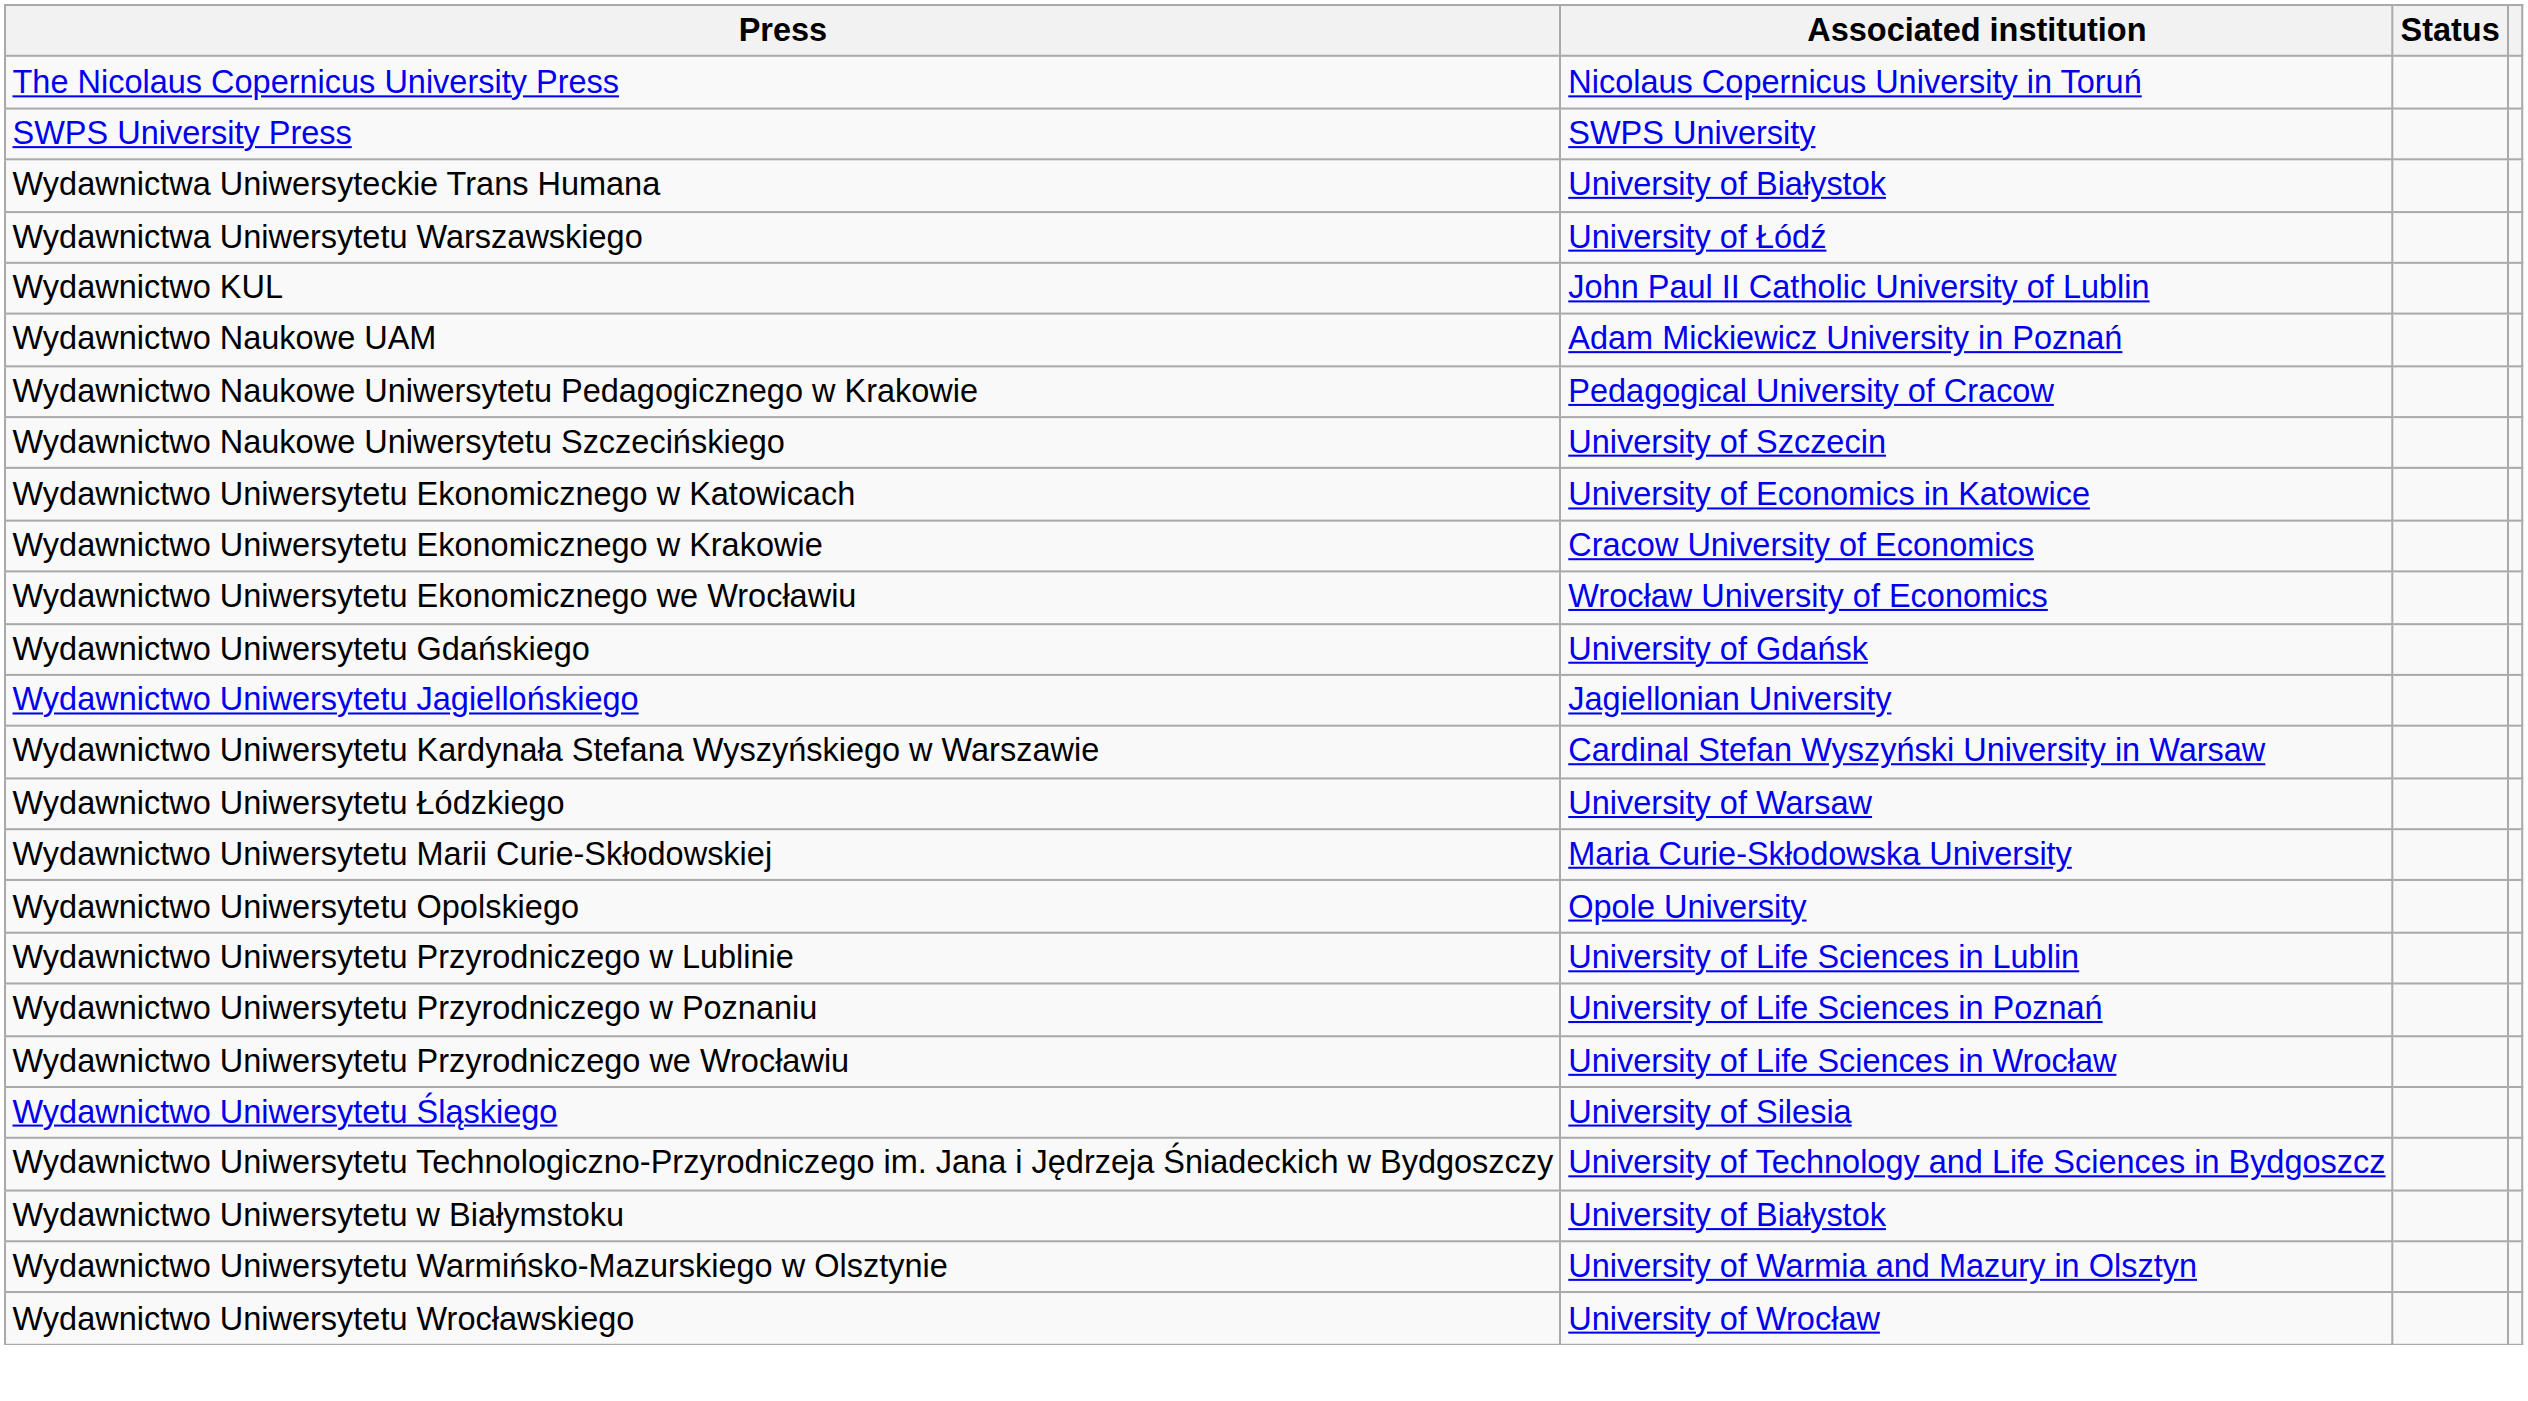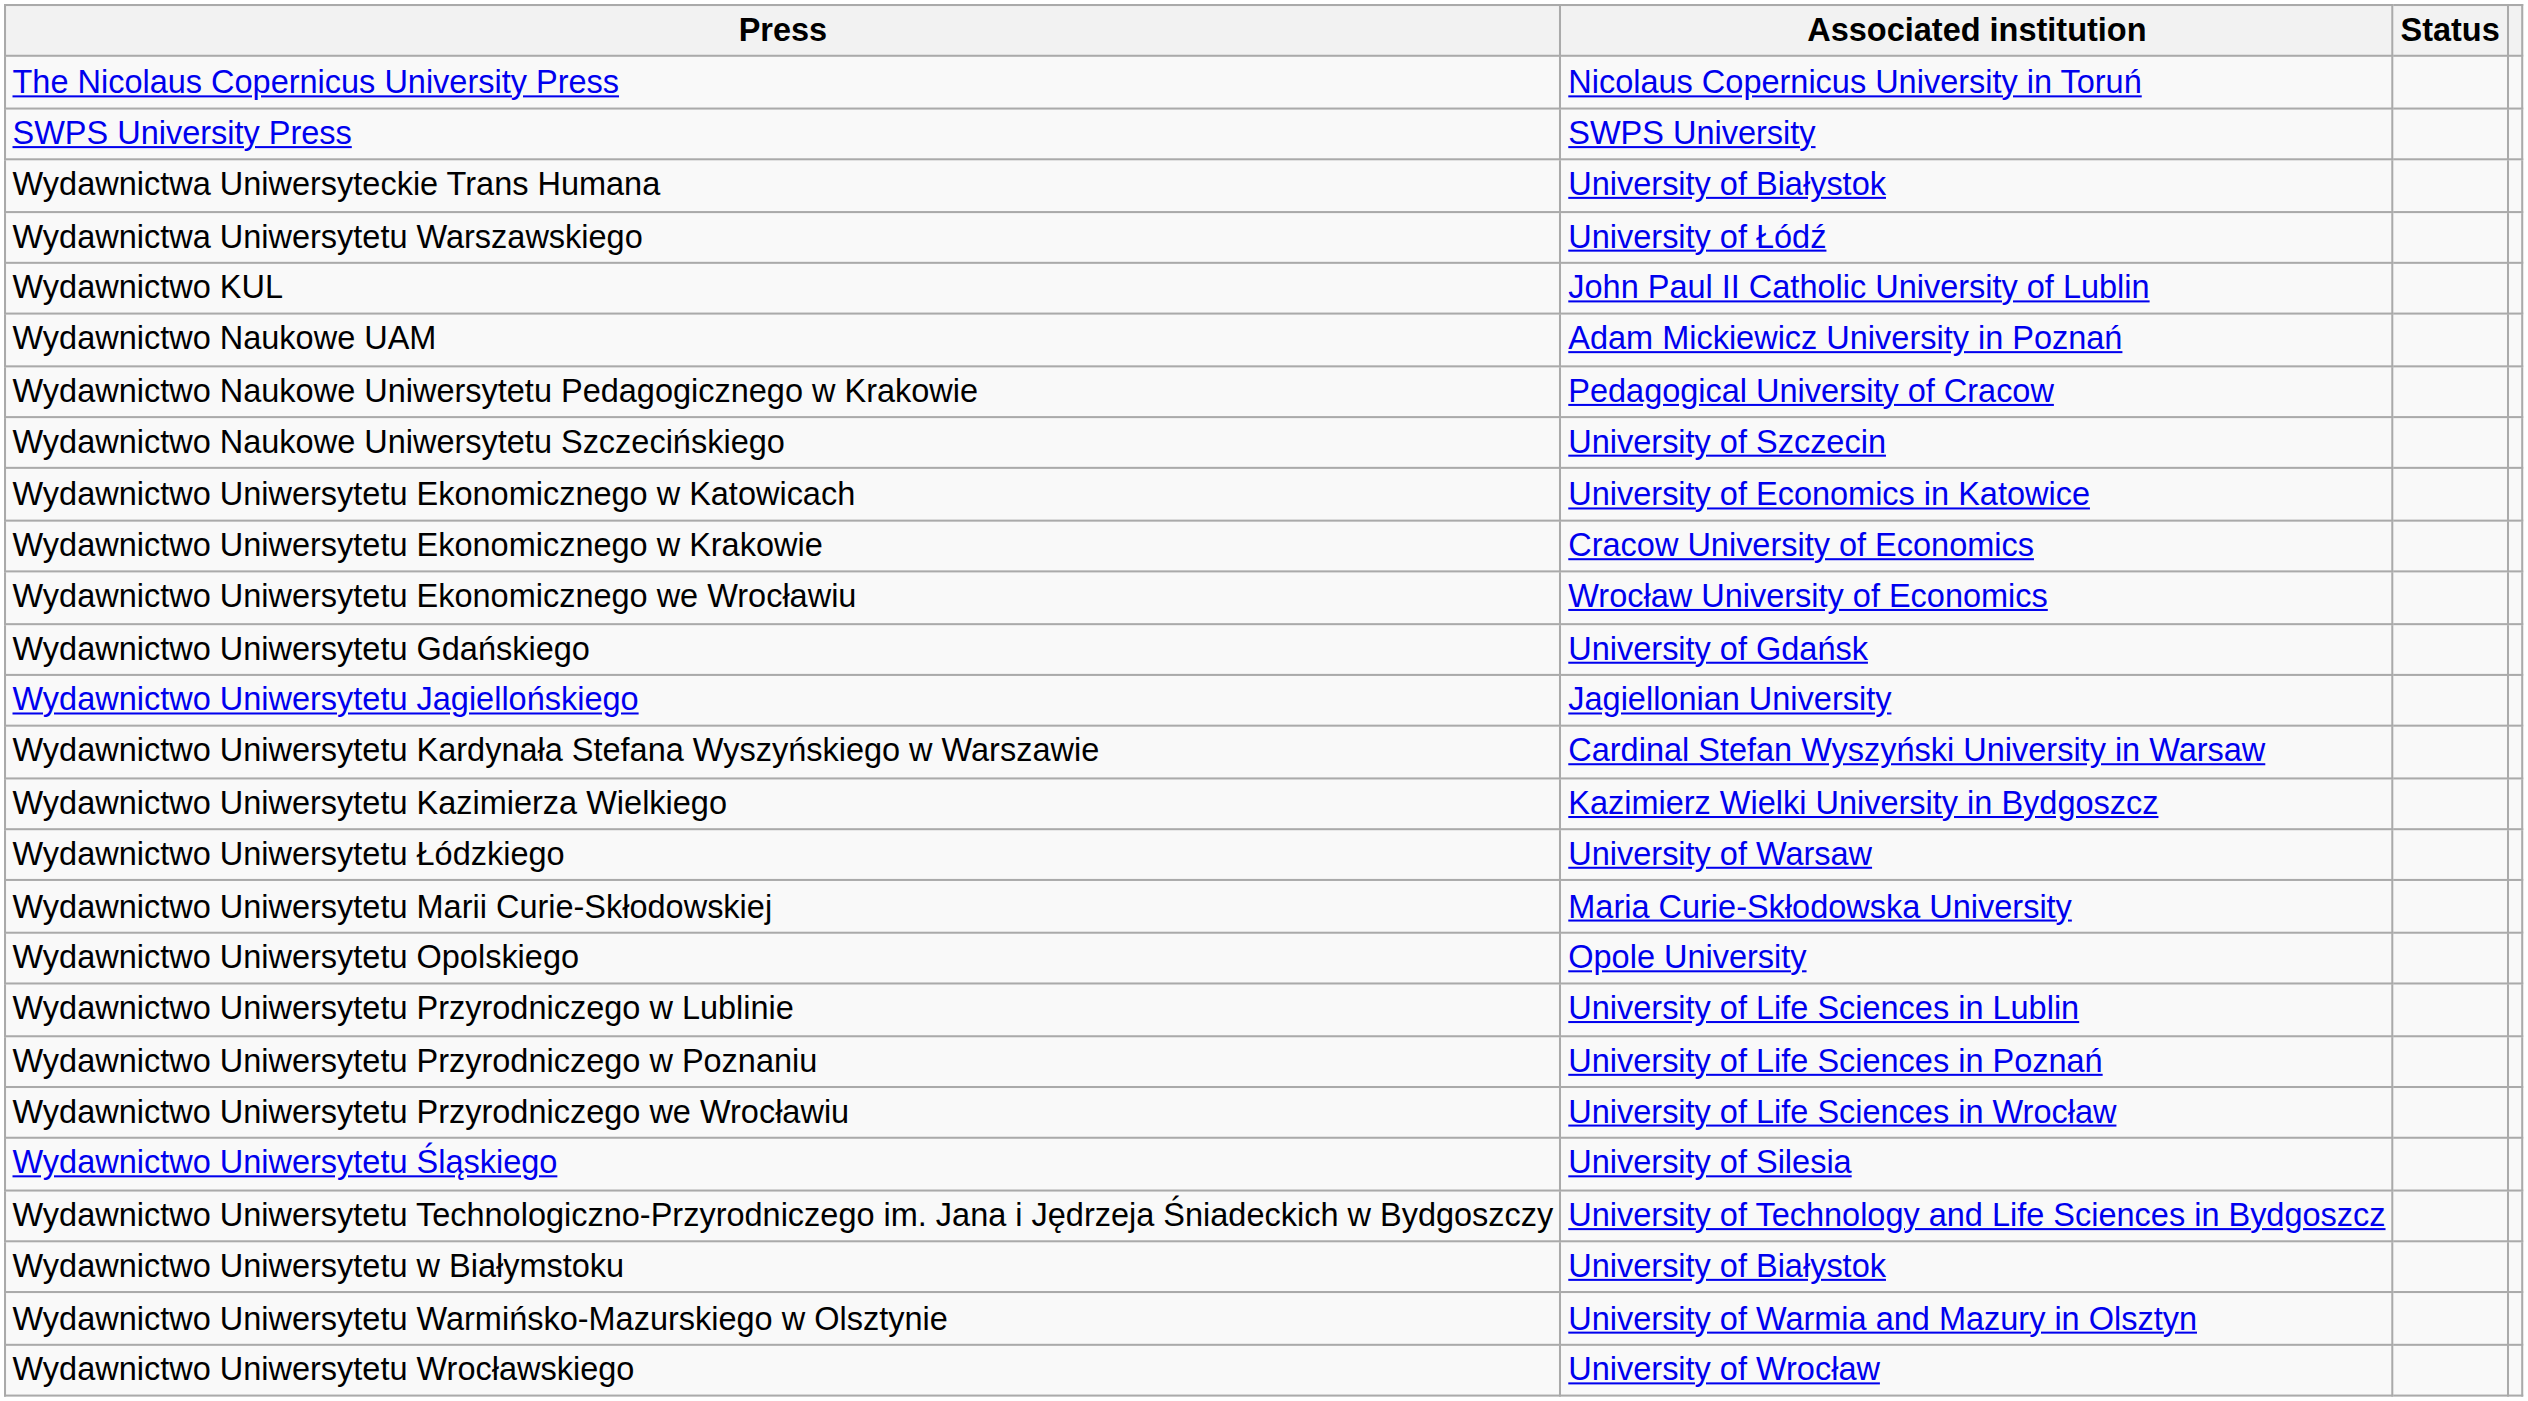+ row: Wydawnictwo Uniwersytetu Kazimierza Wielkiego | Kazimierz Wielki University in Bydgoszcz
